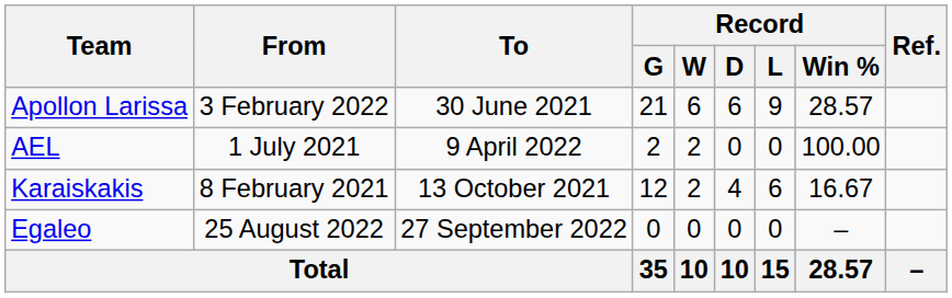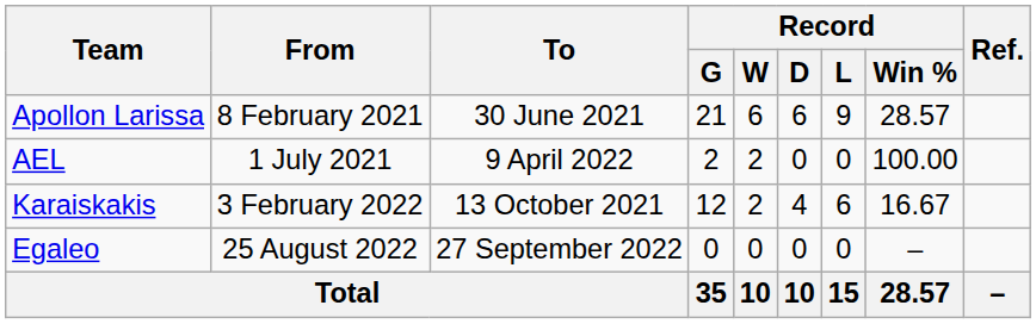Apollon Larissa | From: 3 February 2022 -> 8 February 2021
Karaiskakis | From: 8 February 2021 -> 3 February 2022
